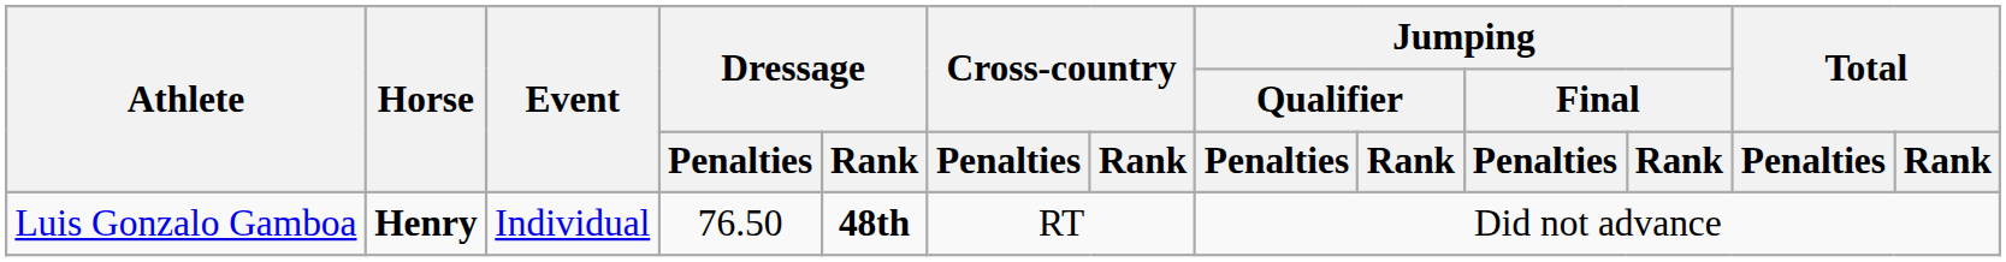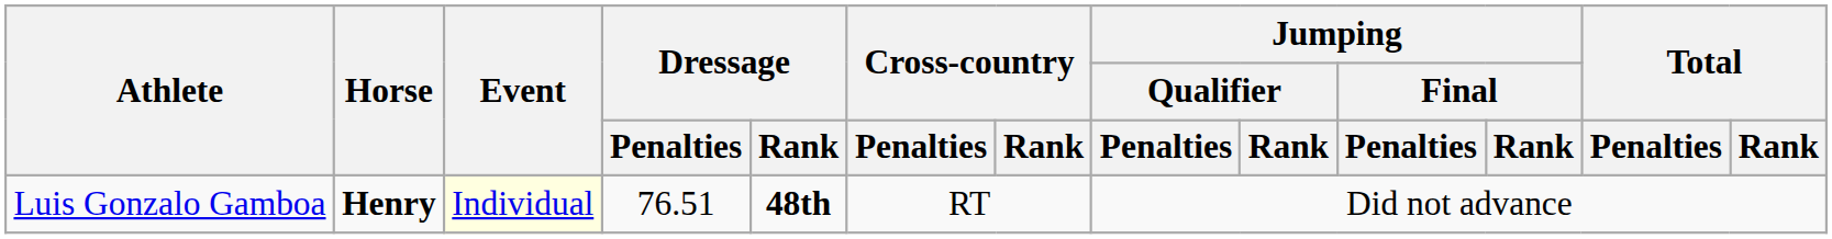Luis Gonzalo Gamboa | Event: no background -> lightyellow background
Luis Gonzalo Gamboa | Dressage / Penalties: 76.50 -> 76.51
